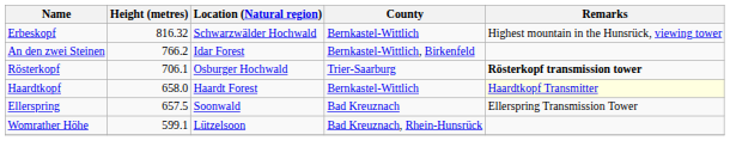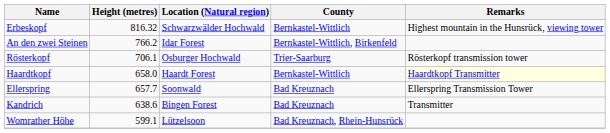Rösterkopf | Remarks: bold -> normal
Ellerspring | Height (metres): 657.5 -> 657.7
+ row: Kandrich | 638.6 | Bingen Forest | Bad Kreuznach | Transmitter
